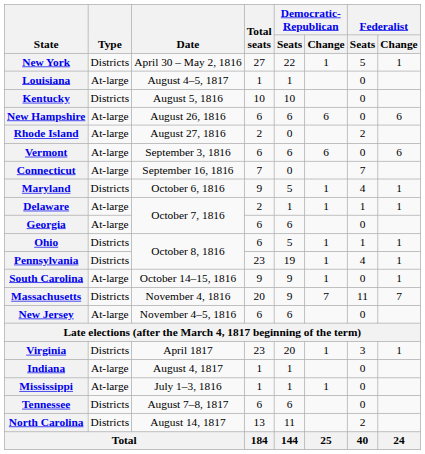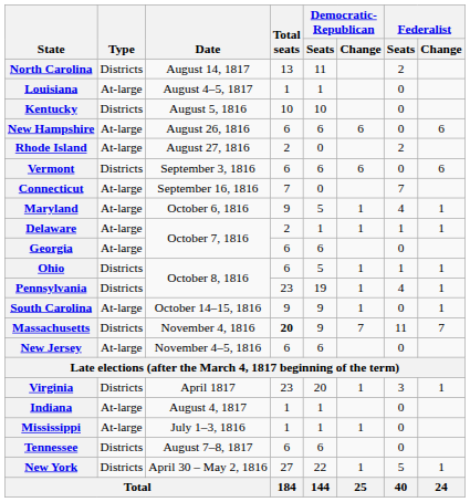rows swapped: New York <-> North Carolina
Vermont | Type: At-large -> Districts
Maryland | Type: Districts -> At-large
Massachusetts | Total seats: normal -> bold
